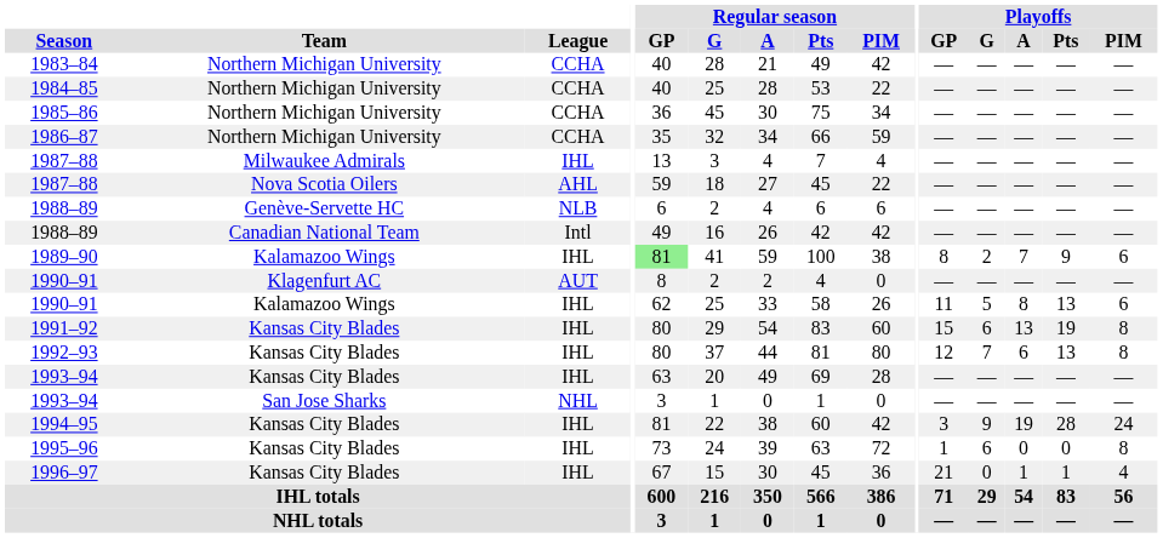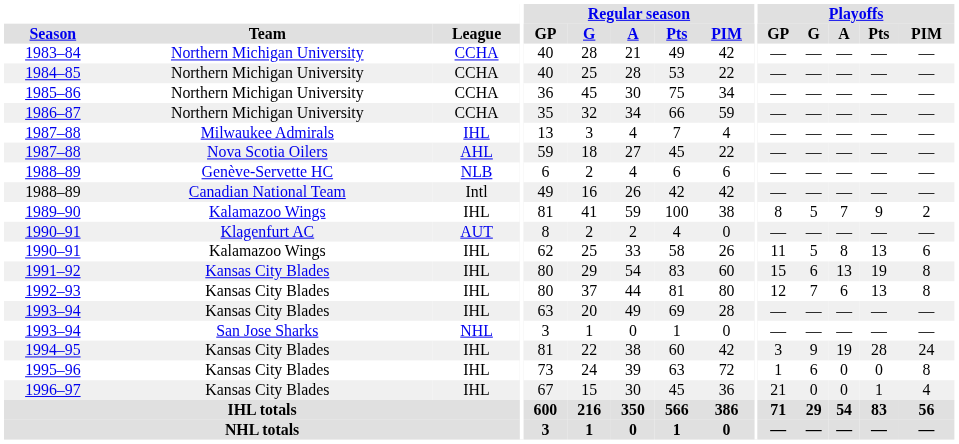1989–90 | Regular season / GP: lightgreen background -> no background
1989–90 | Playoffs / G: 2 -> 5
1989–90 | Playoffs / PIM: 6 -> 2
1996–97 | Playoffs / A: 1 -> 0
